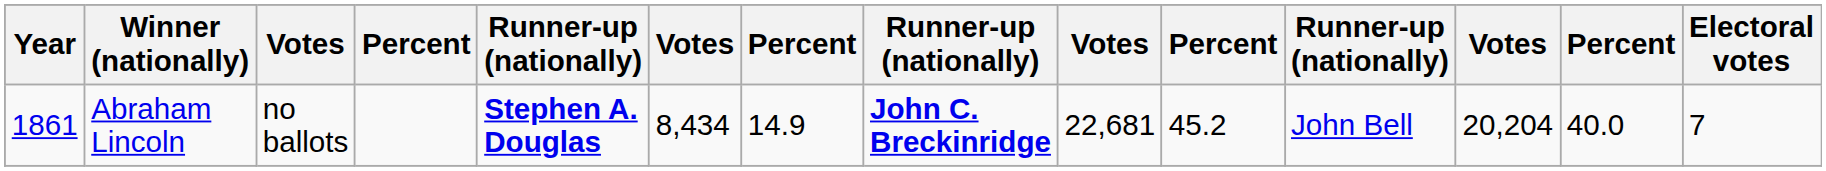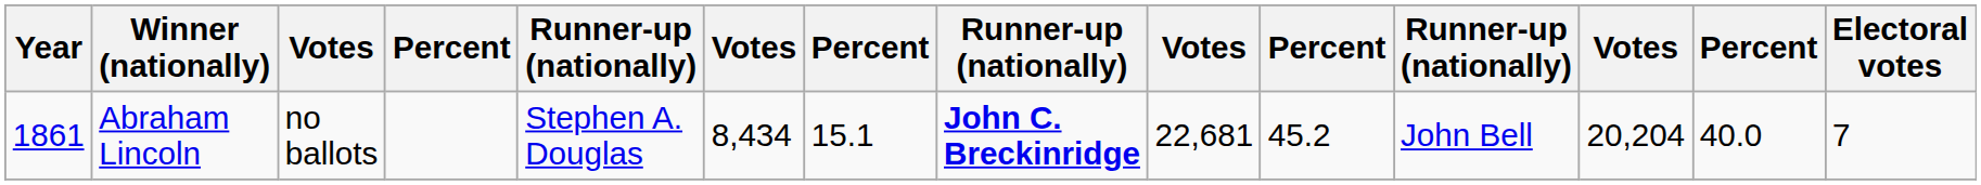Abraham Lincoln | column 5: bold -> normal
Abraham Lincoln | column 7: 14.9 -> 15.1
